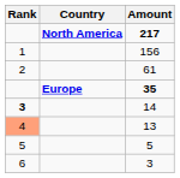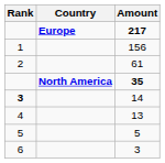217 | Country: North America -> Europe
35 | Country: Europe -> North America
13 | Rank: lightsalmon background -> no background
